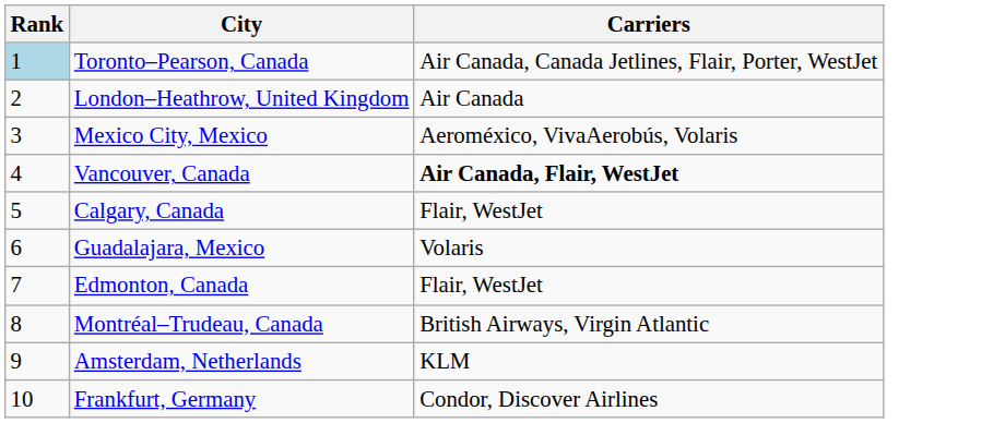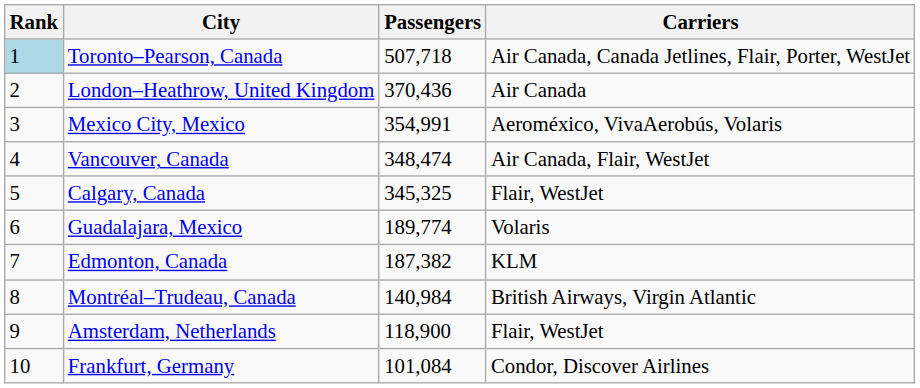+ column: Passengers | 507,718 | 370,436 | 354,991 | 348,474 | 345,325 | 189,774 | 187,382 | 140,984 | 118,900 | 101,084
Vancouver, Canada | Carriers: bold -> normal
Edmonton, Canada | Carriers: Flair, WestJet -> KLM
Amsterdam, Netherlands | Carriers: KLM -> Flair, WestJet
